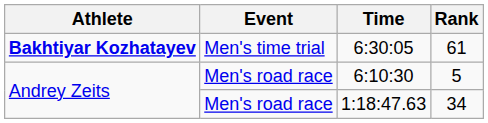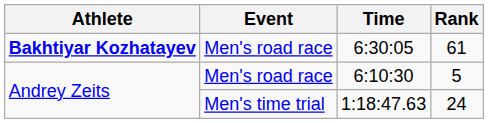6:30:05 | Event: Men's time trial -> Men's road race
1:18:47.63 | Event: Men's road race -> Men's time trial
1:18:47.63 | Rank: 34 -> 24
